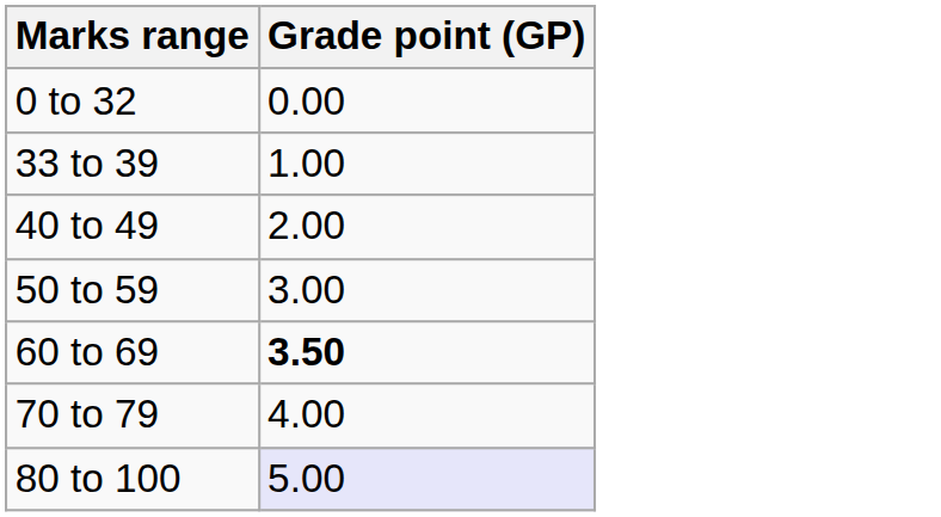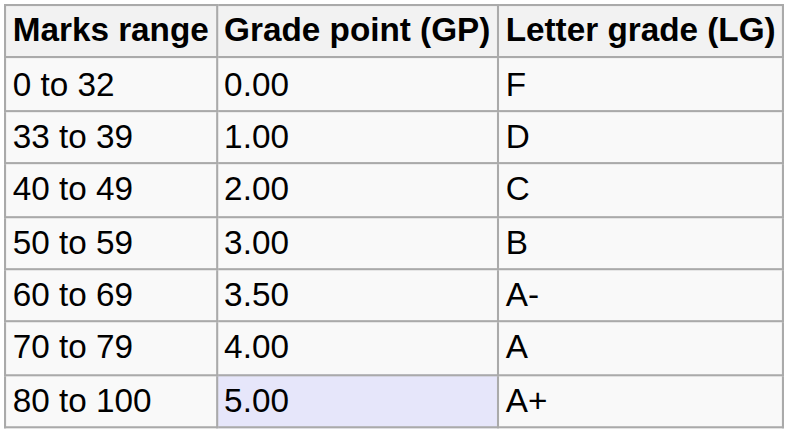+ column: Letter grade (LG) | F | D | C | B | A- | A | A+
60 to 69 | Grade point (GP): bold -> normal
